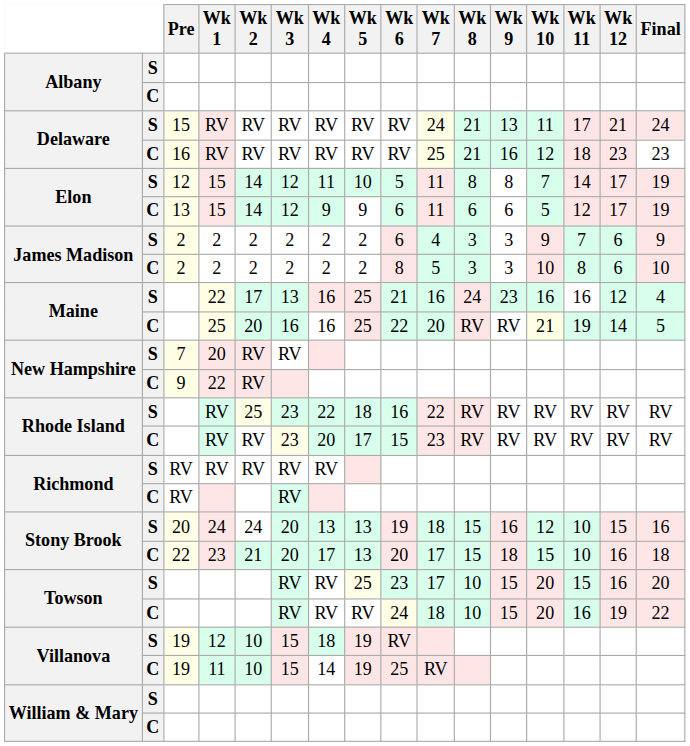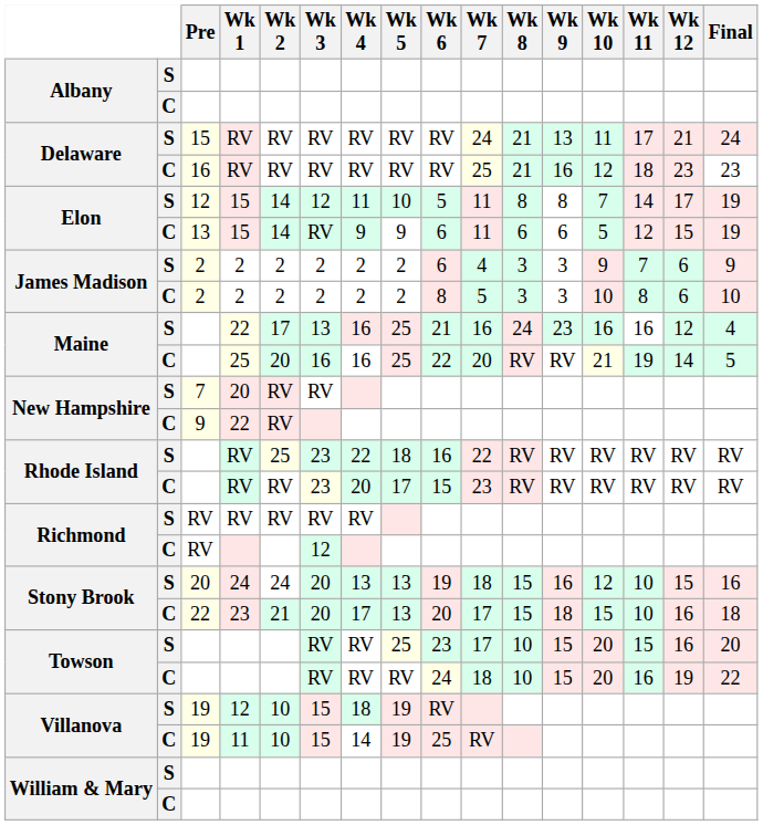Elon / C | Wk 3: 12 -> RV
Elon / C | Wk 12: 17 -> 15
Richmond / C | Wk 3: RV -> 12
